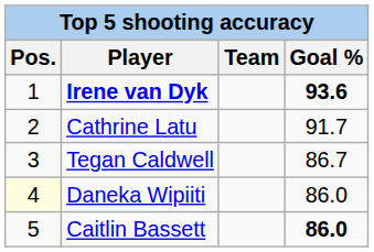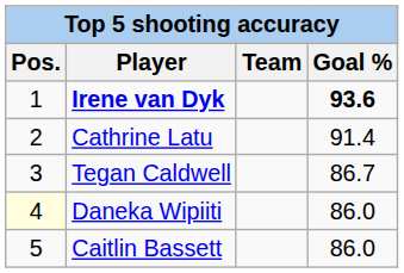Cathrine Latu | Goal %: 91.7 -> 91.4
Caitlin Bassett | Goal %: bold -> normal
